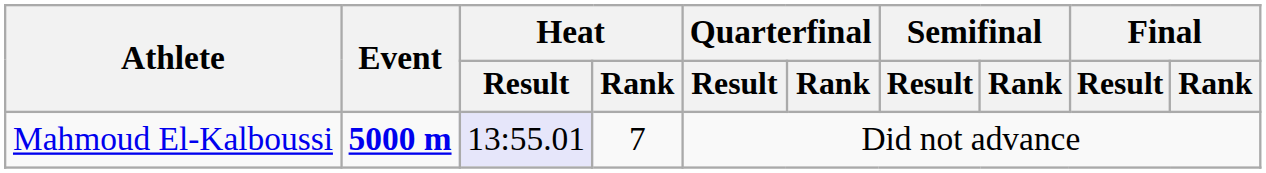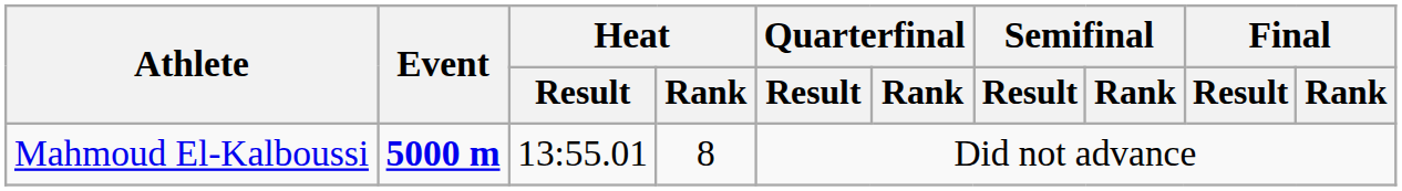Mahmoud El-Kalboussi | Heat / Result: lavender background -> no background
Mahmoud El-Kalboussi | Heat / Rank: 7 -> 8
